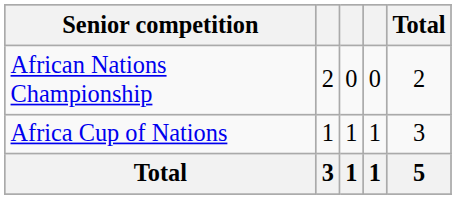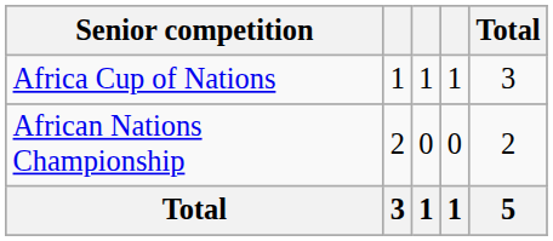rows swapped: Africa Cup of Nations <-> African Nations Championship
